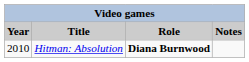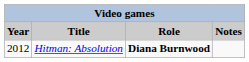Hitman: Absolution | Year: 2010 -> 2012
